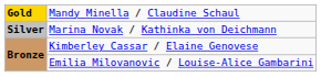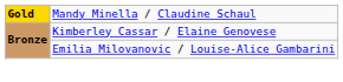- row: Silver | Marina Novak / Kathinka von Deichmann
